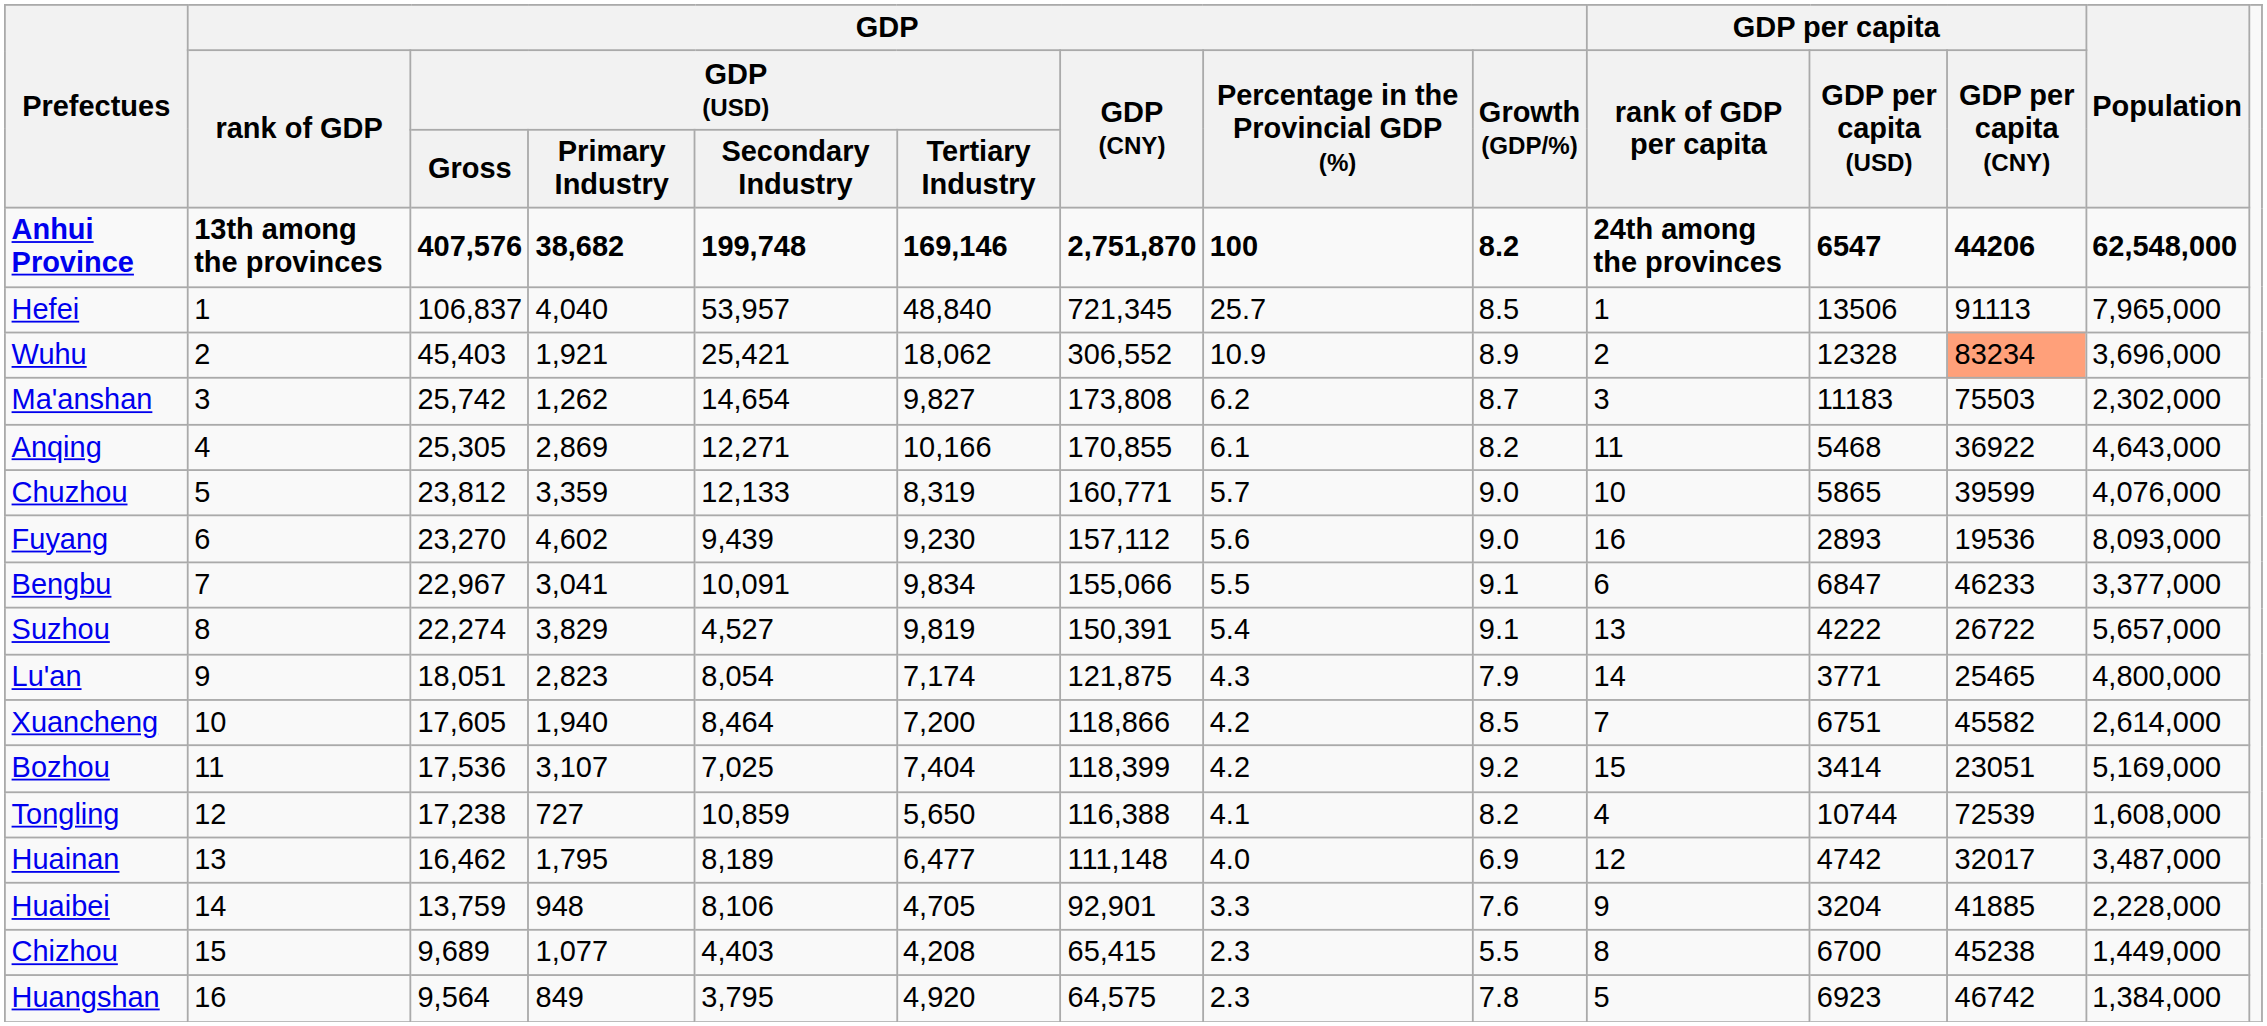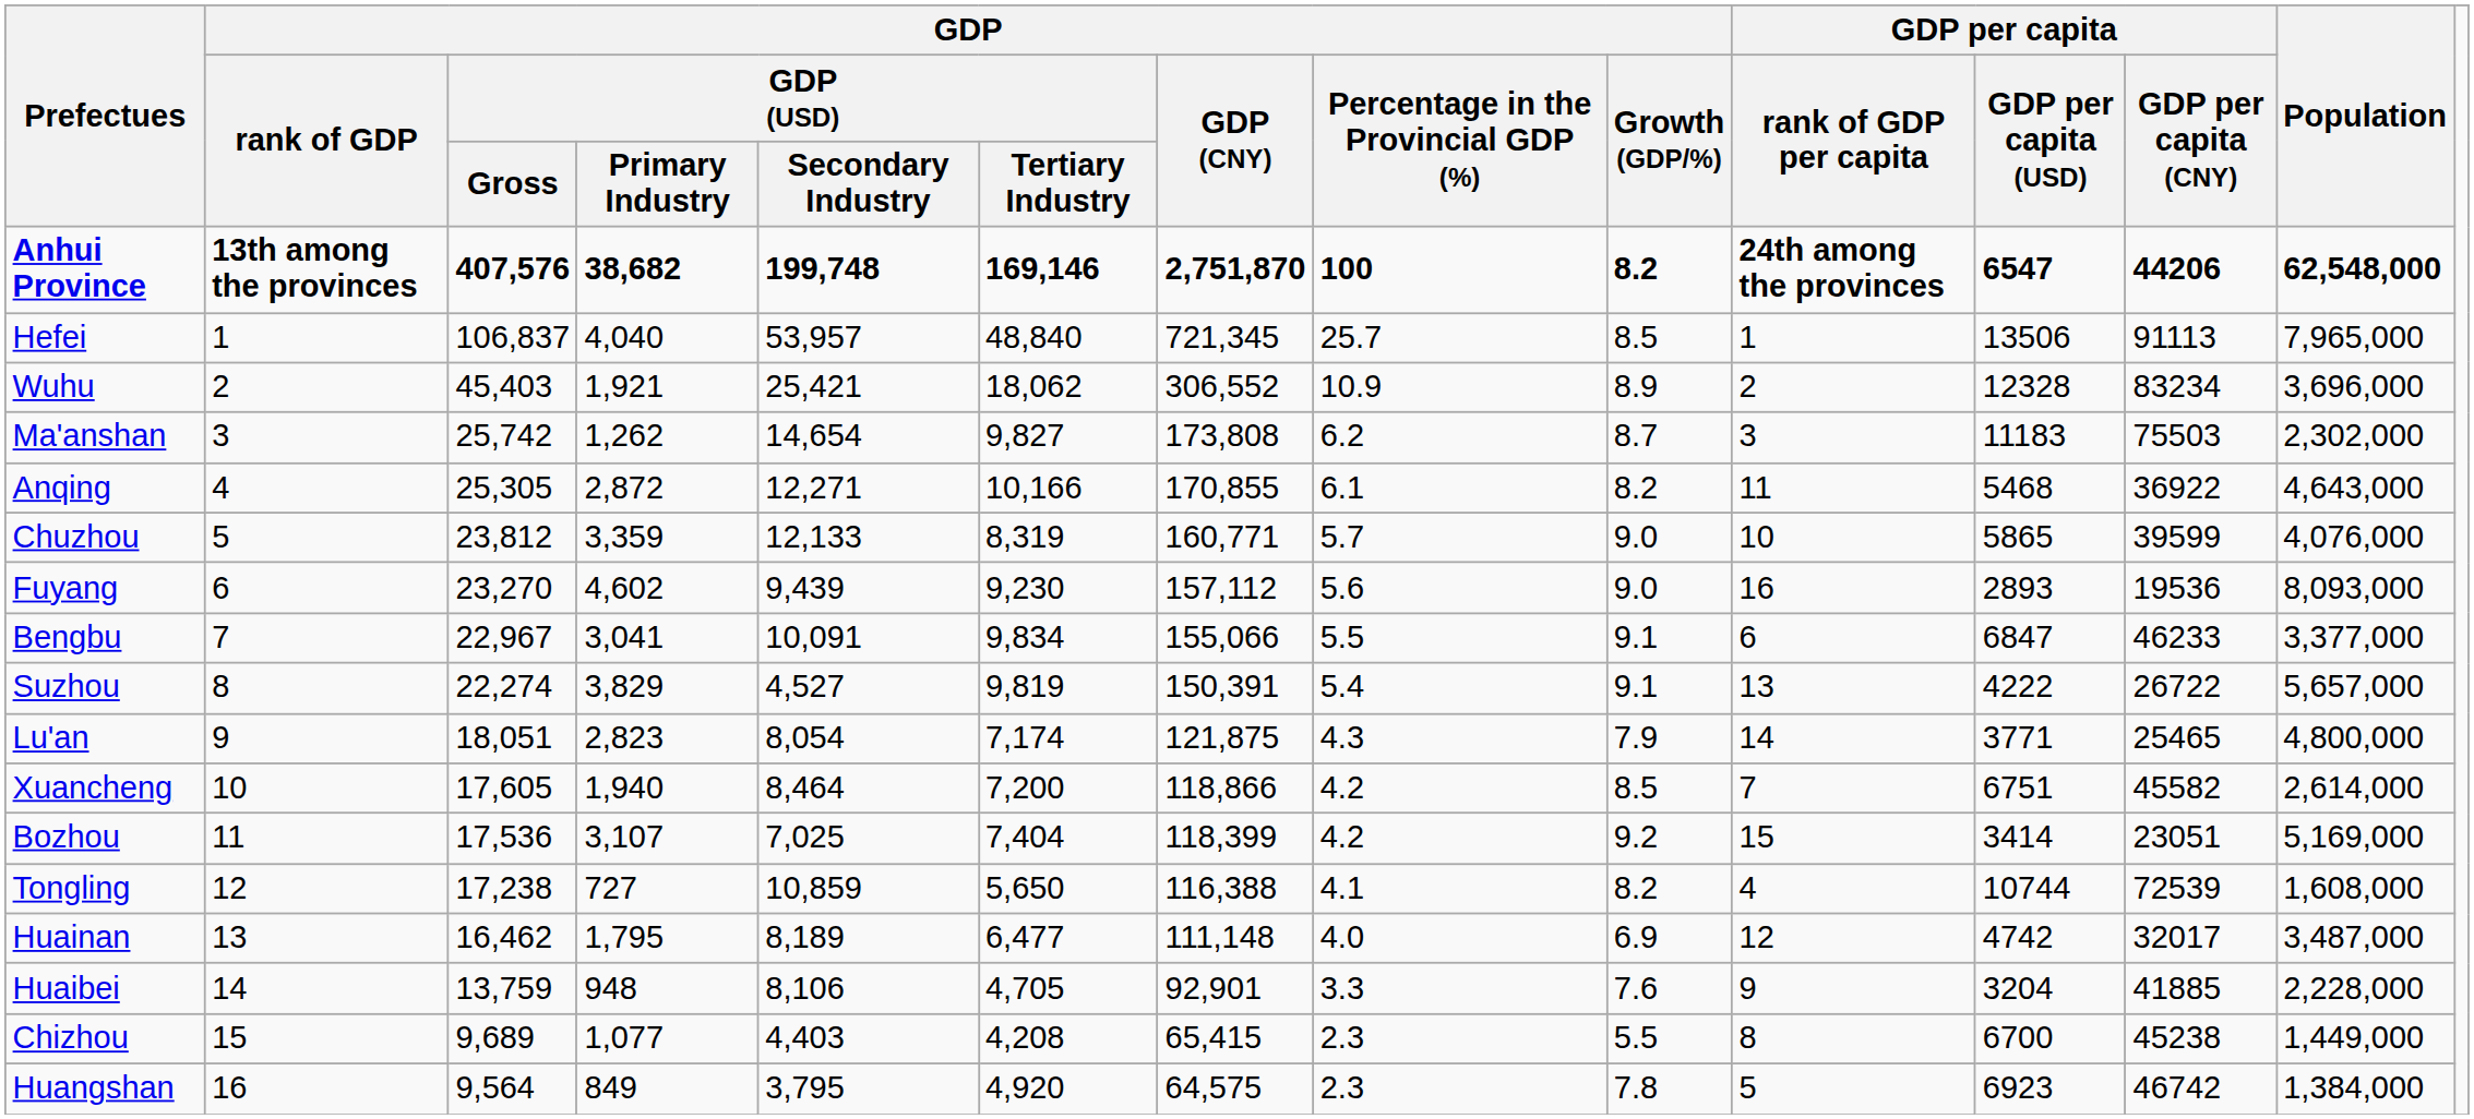Wuhu | GDP per capita / GDP per capita (CNY): lightsalmon background -> no background
Anqing | GDP / GDP (USD) / Primary Industry: 2,869 -> 2,872
